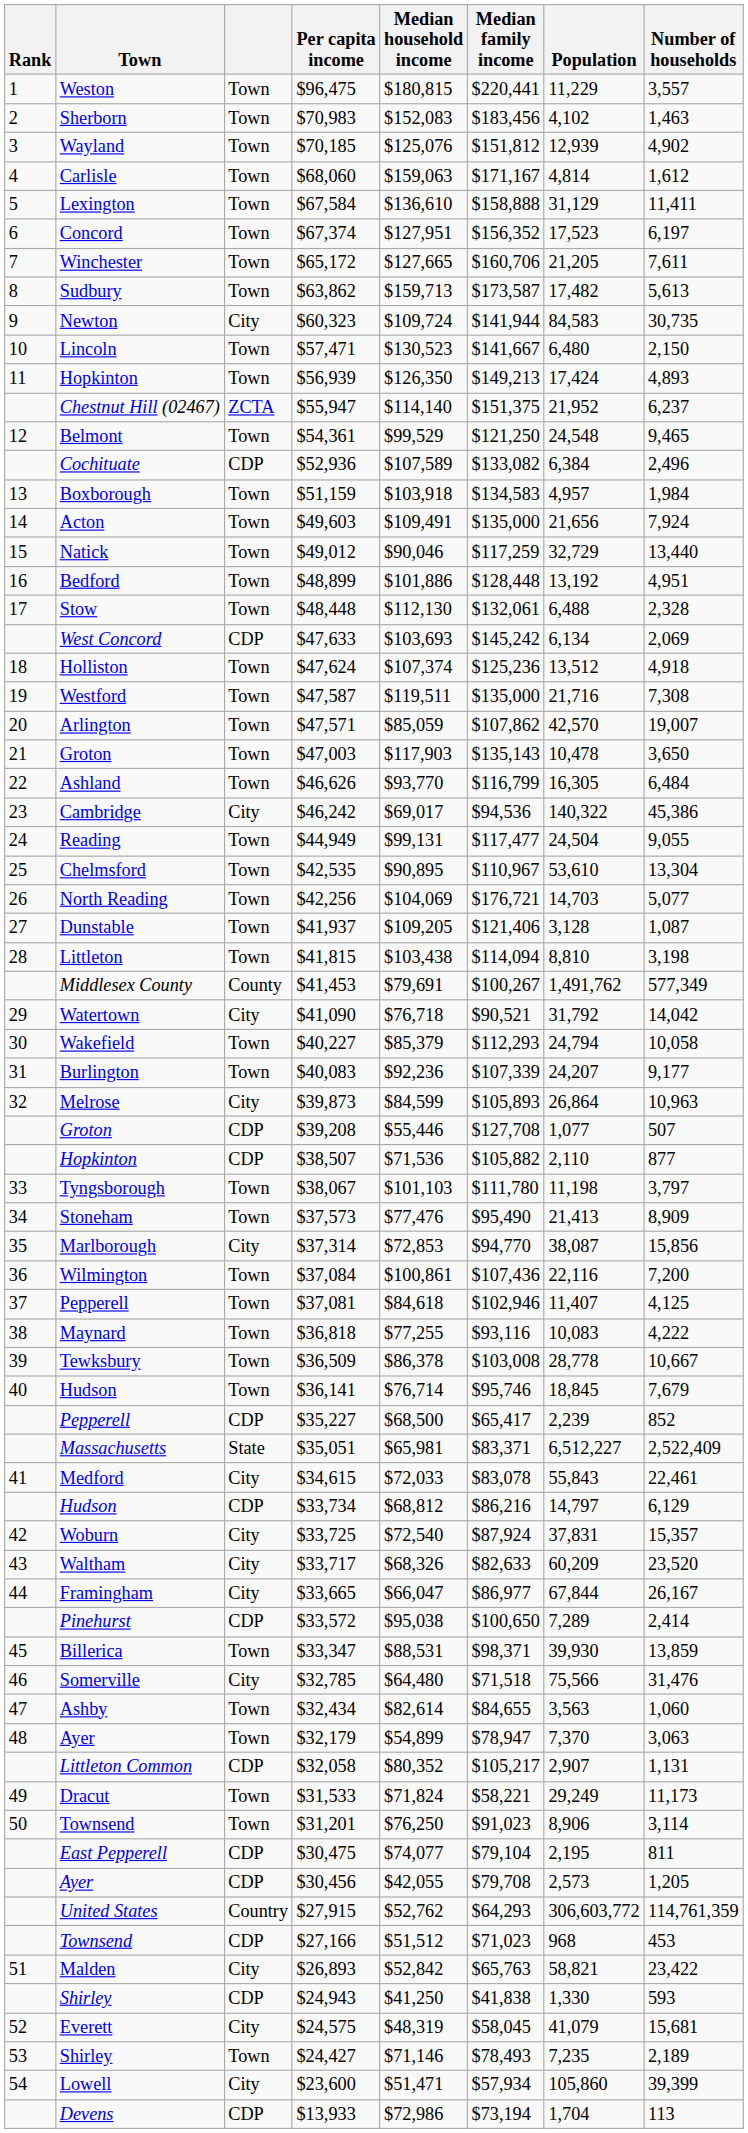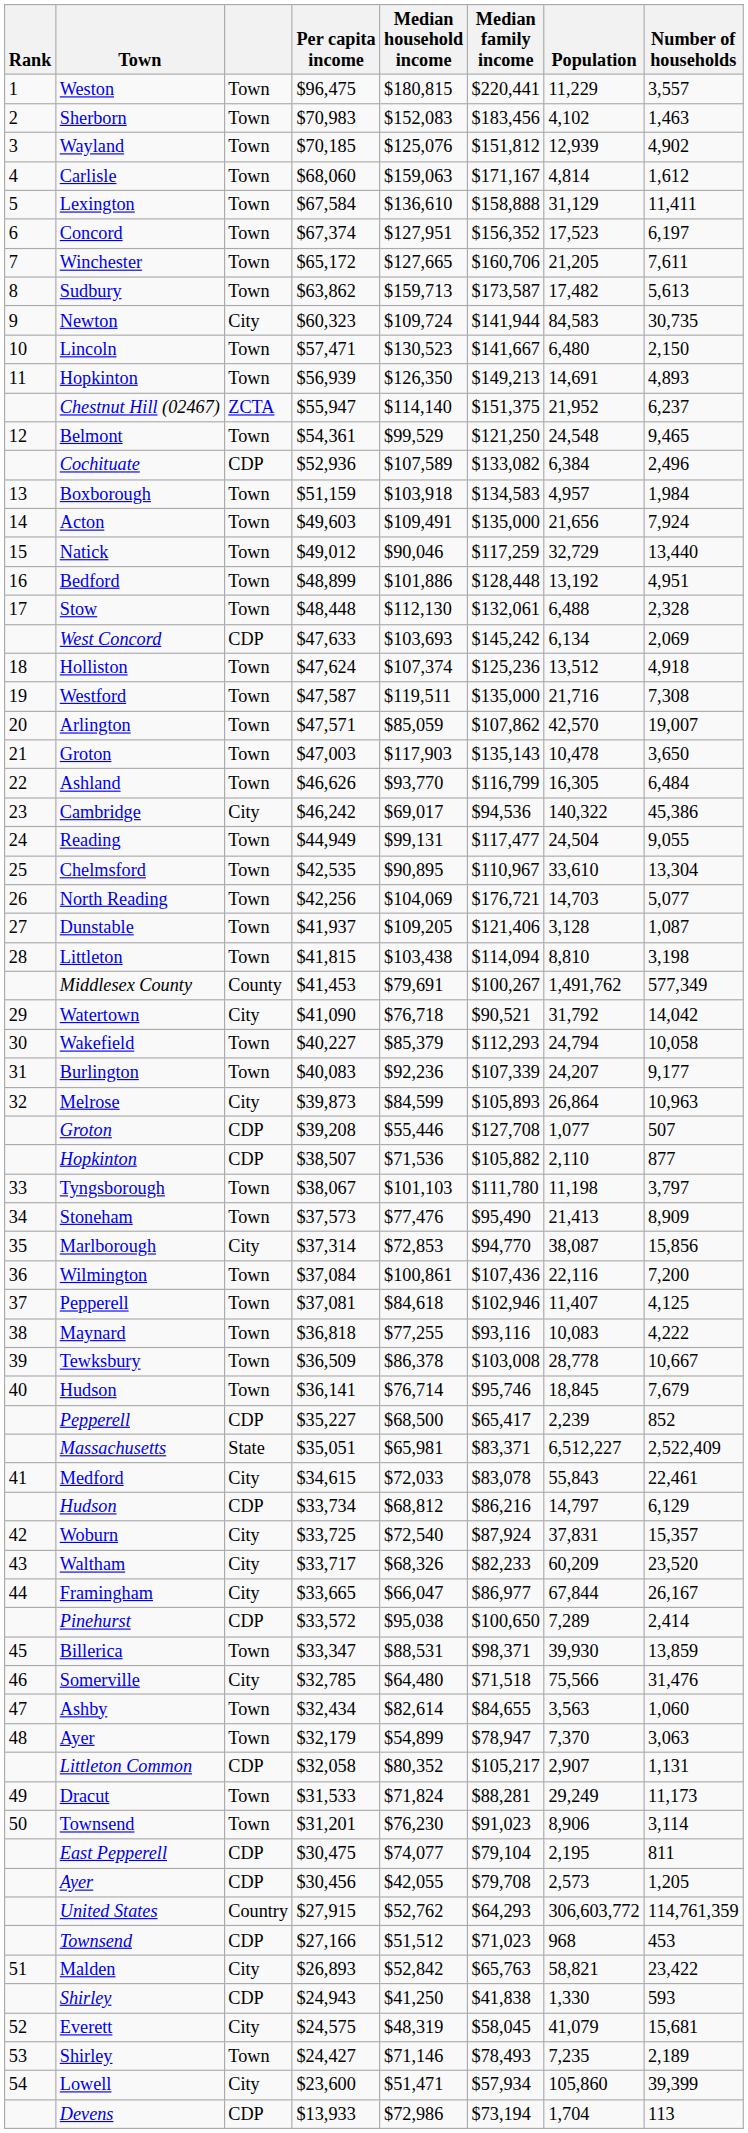Hopkinton / $56,939 | Population: 17,424 -> 14,691
Chelmsford | Population: 53,610 -> 33,610
Waltham | Median family income: $82,633 -> $82,233
Dracut | Median family income: $58,221 -> $88,281
Townsend / $31,201 | Median household income: $76,250 -> $76,230
